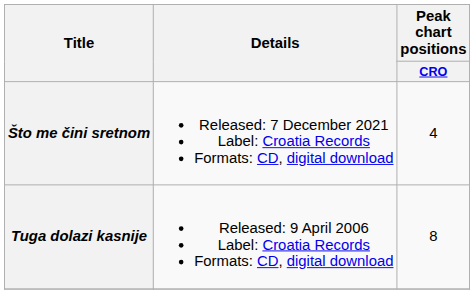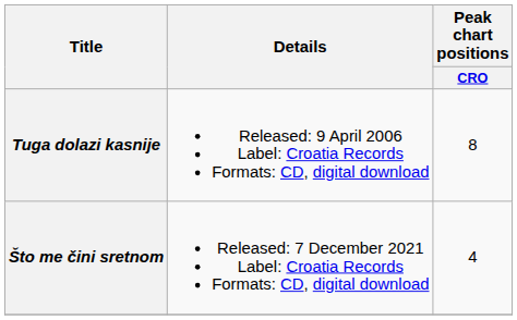rows swapped: Tuga dolazi kasnije <-> Što me čini sretnom
